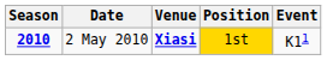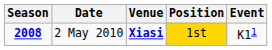2 May 2010 | Season: 2010 -> 2008
